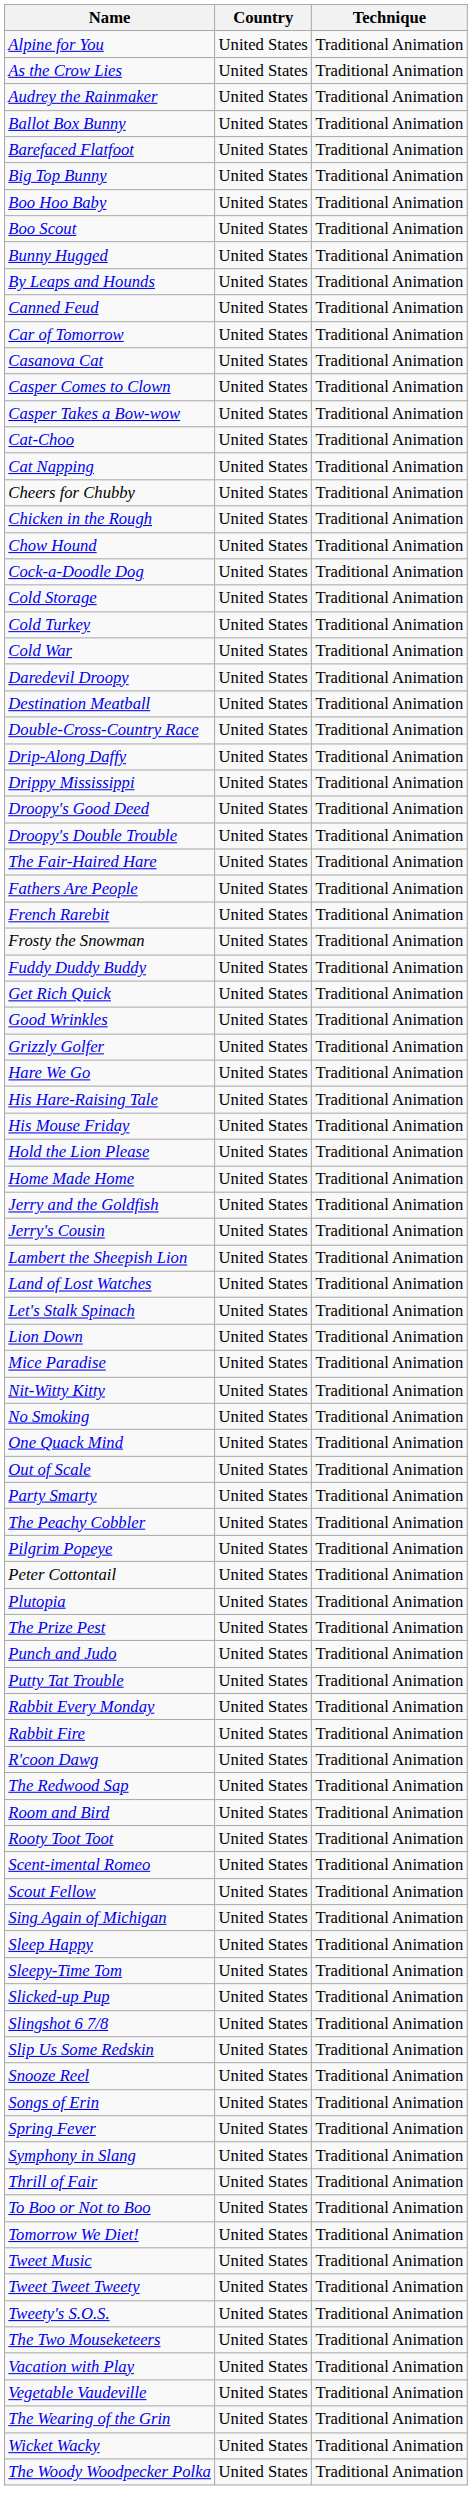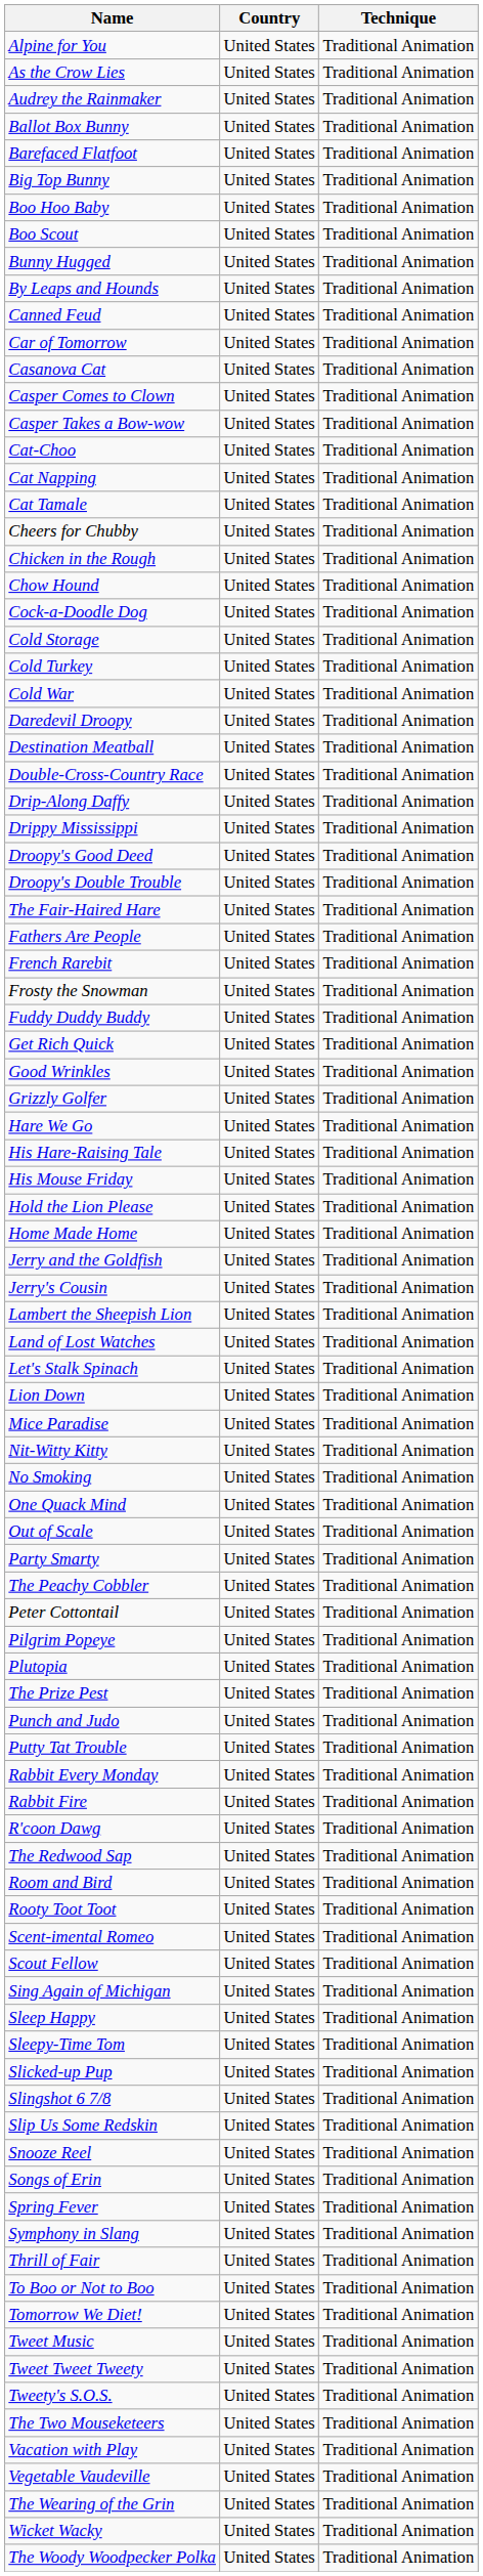+ row: Cat Tamale | United States | Traditional Animation
rows swapped: Peter Cottontail <-> Pilgrim Popeye
